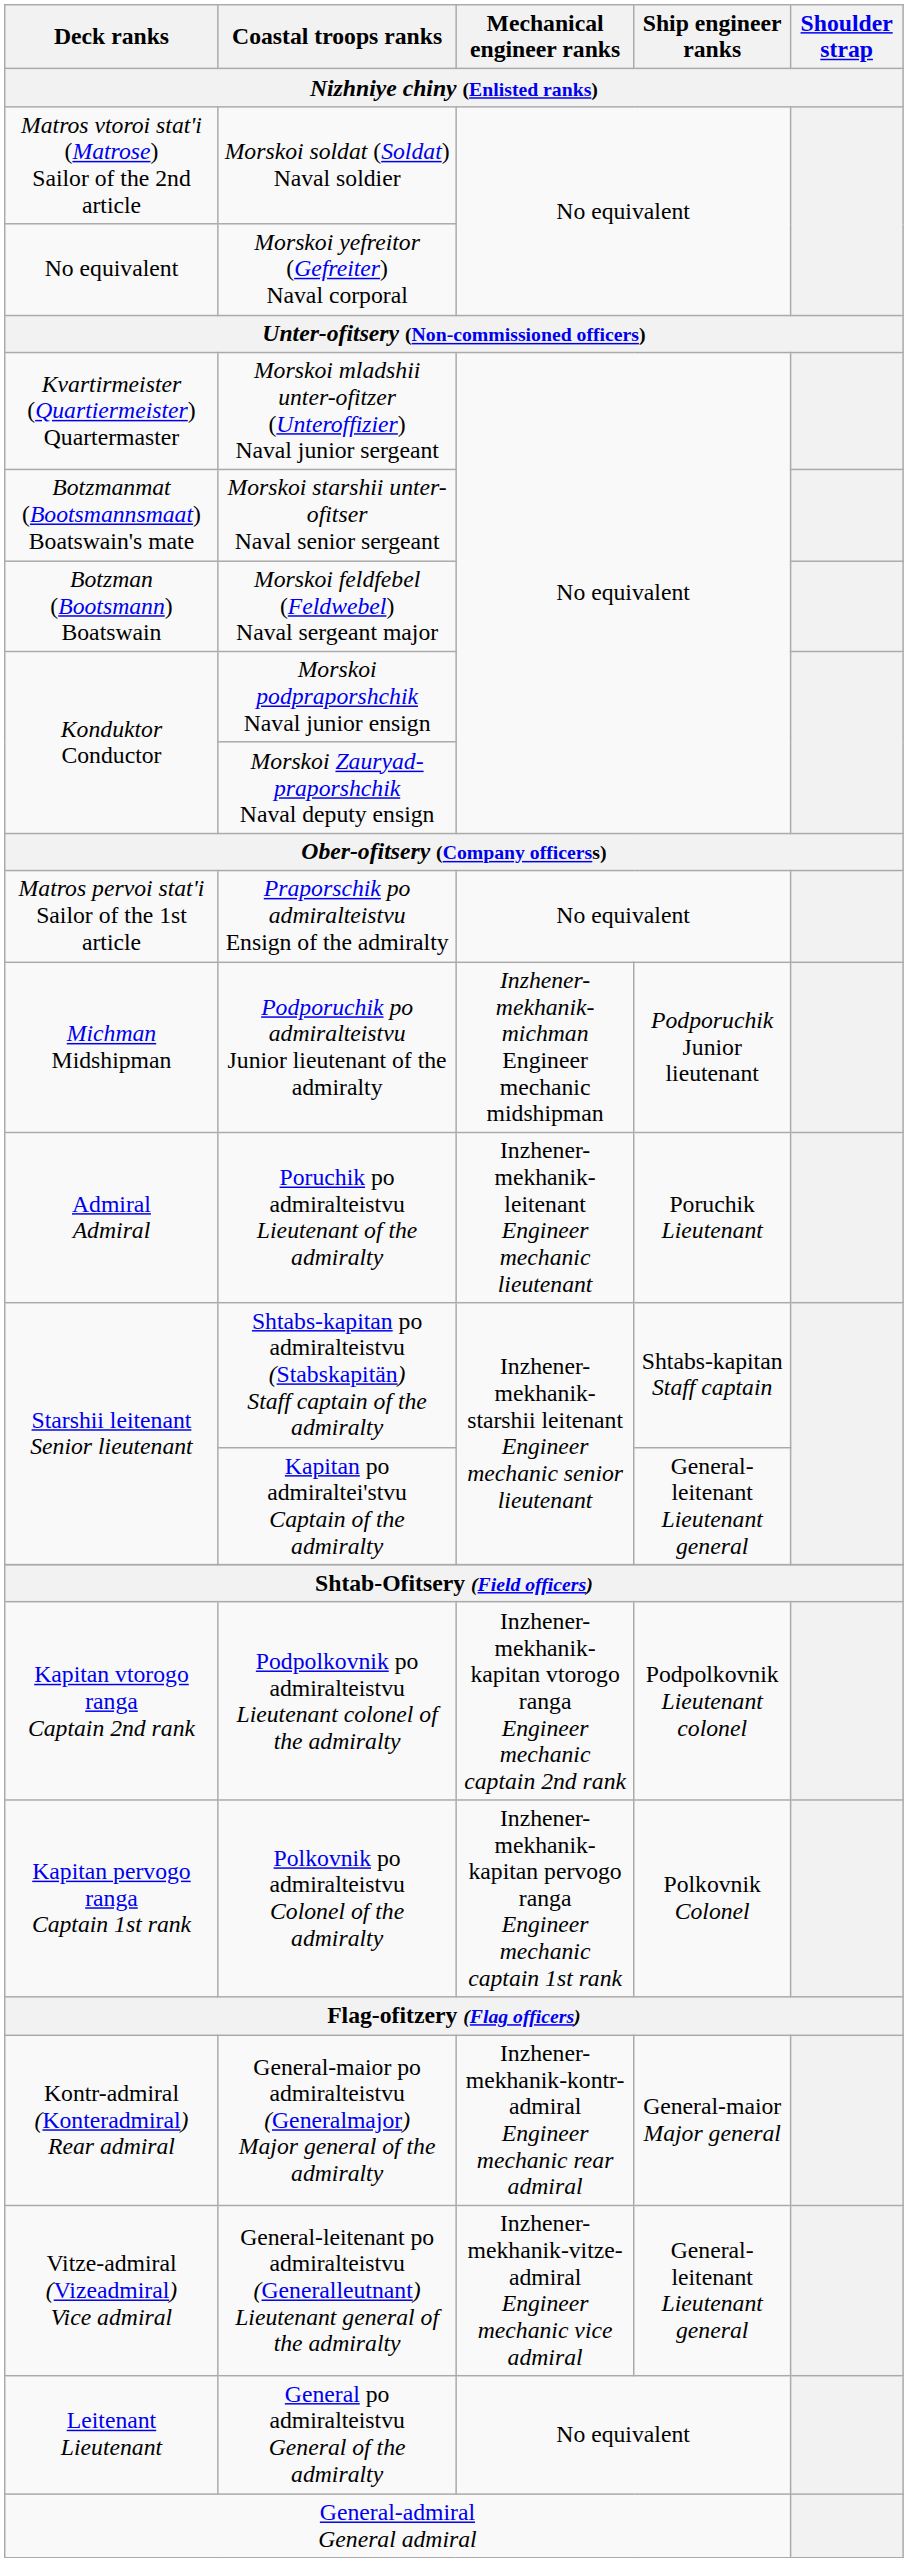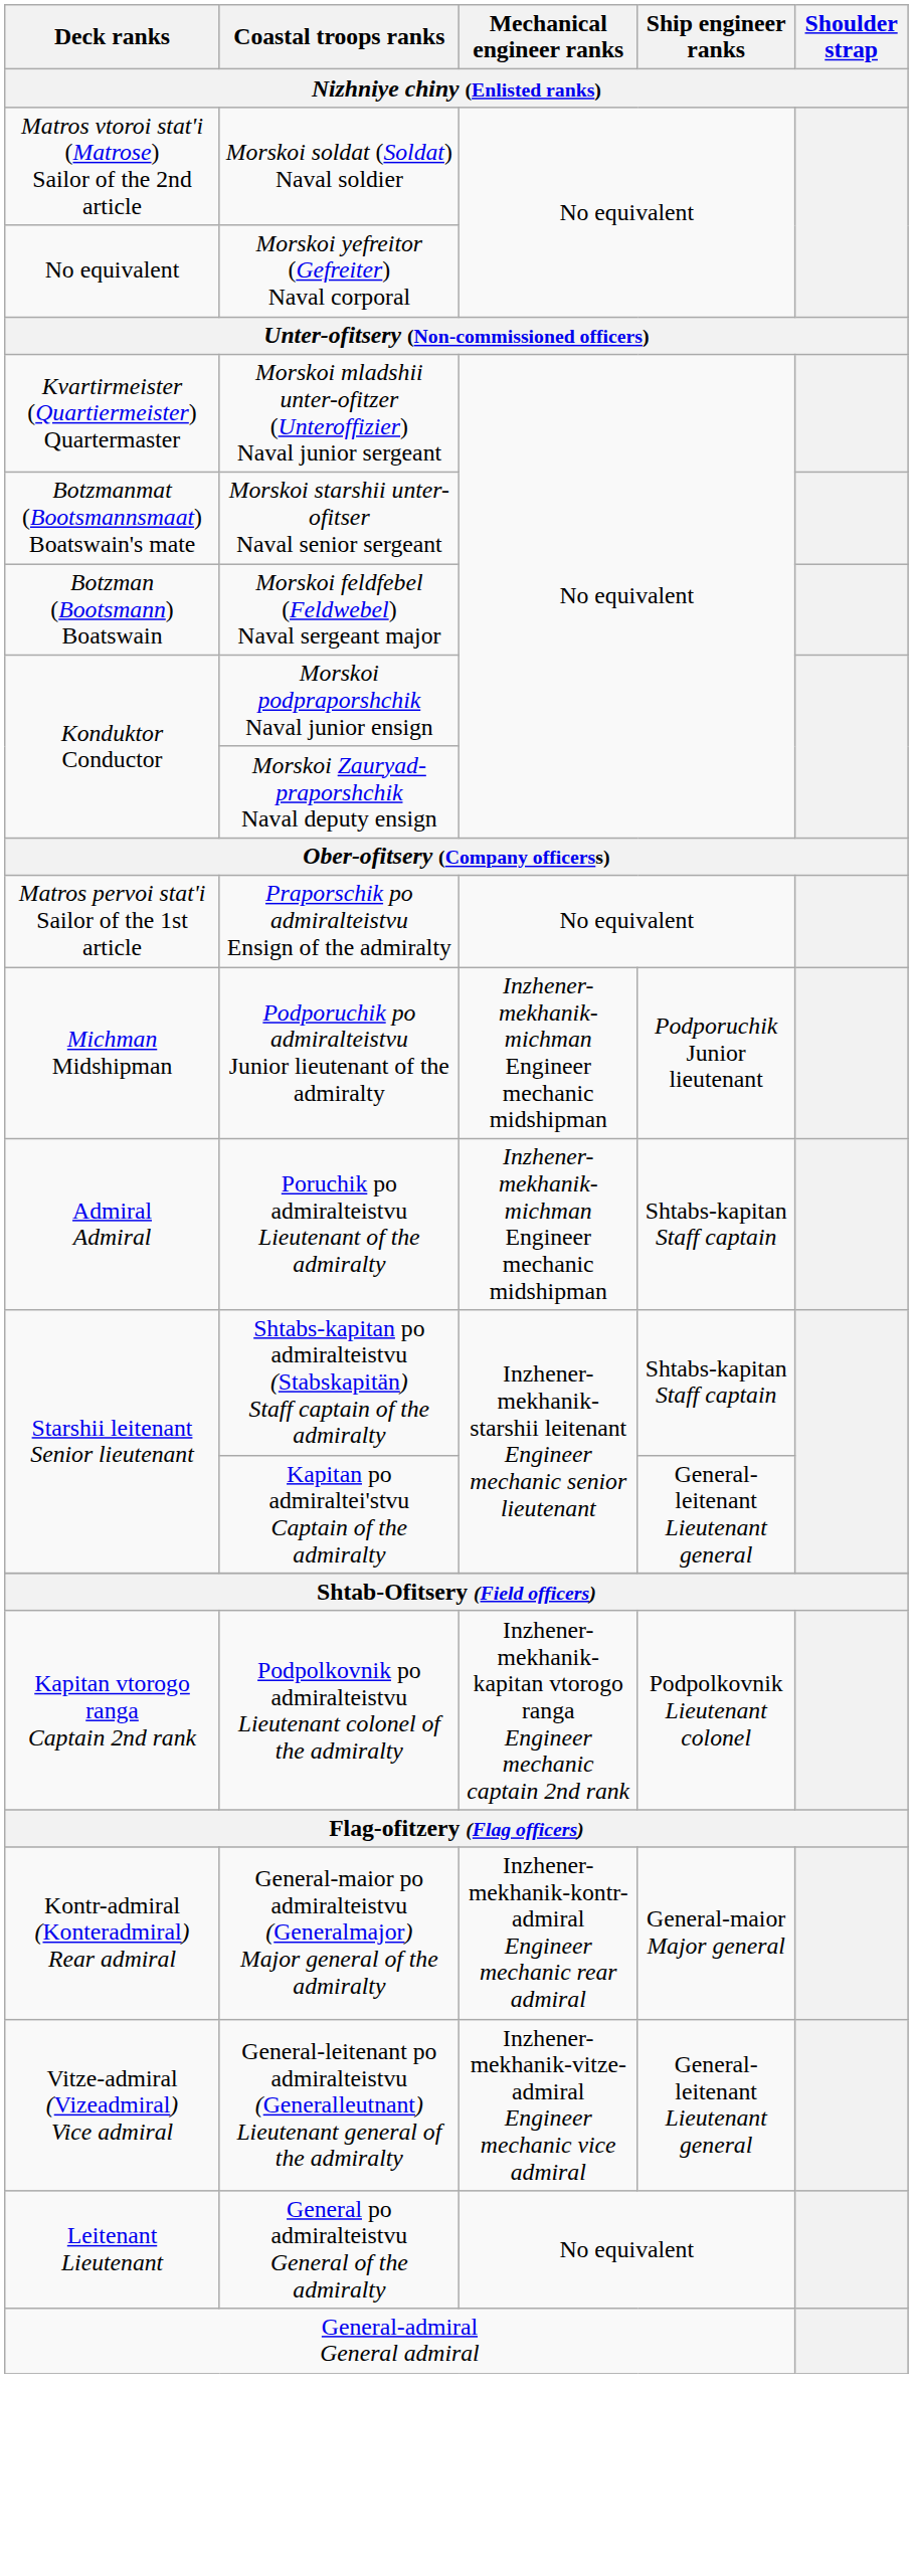Poruchik po admiralteistvu Lieutenant of the admiralty | Mechanical engineer ranks: Inzhener-mekhanik-leitenant Engineer mechanic lieutenant -> Inzhener-mekhanik-michman Engineer mechanic midshipman
Poruchik po admiralteistvu Lieutenant of the admiralty | Ship engineer ranks: Poruchik Lieutenant -> Shtabs-kapitan Staff captain
- row: Kapitan pervogo ranga Captain 1st rank | Polkovnik po admiralteistvu Colonel of the admiralty | Inzhener-mekhanik-kapitan pervogo ranga Engineer mechanic captain 1st rank | Polkovnik Colonel
